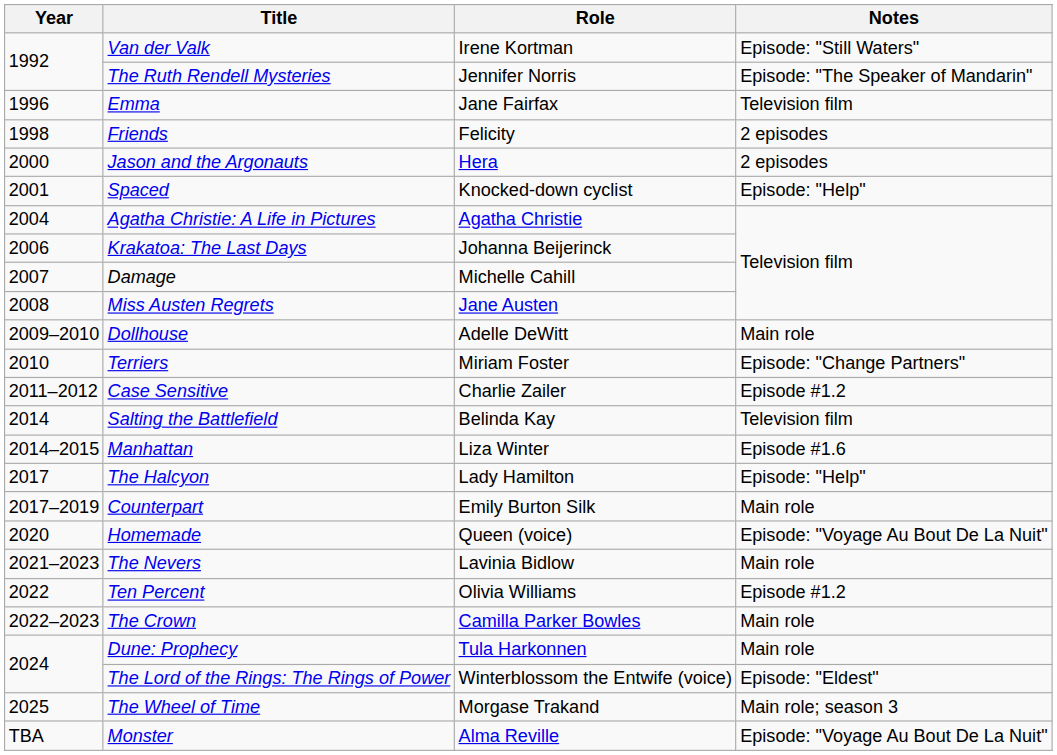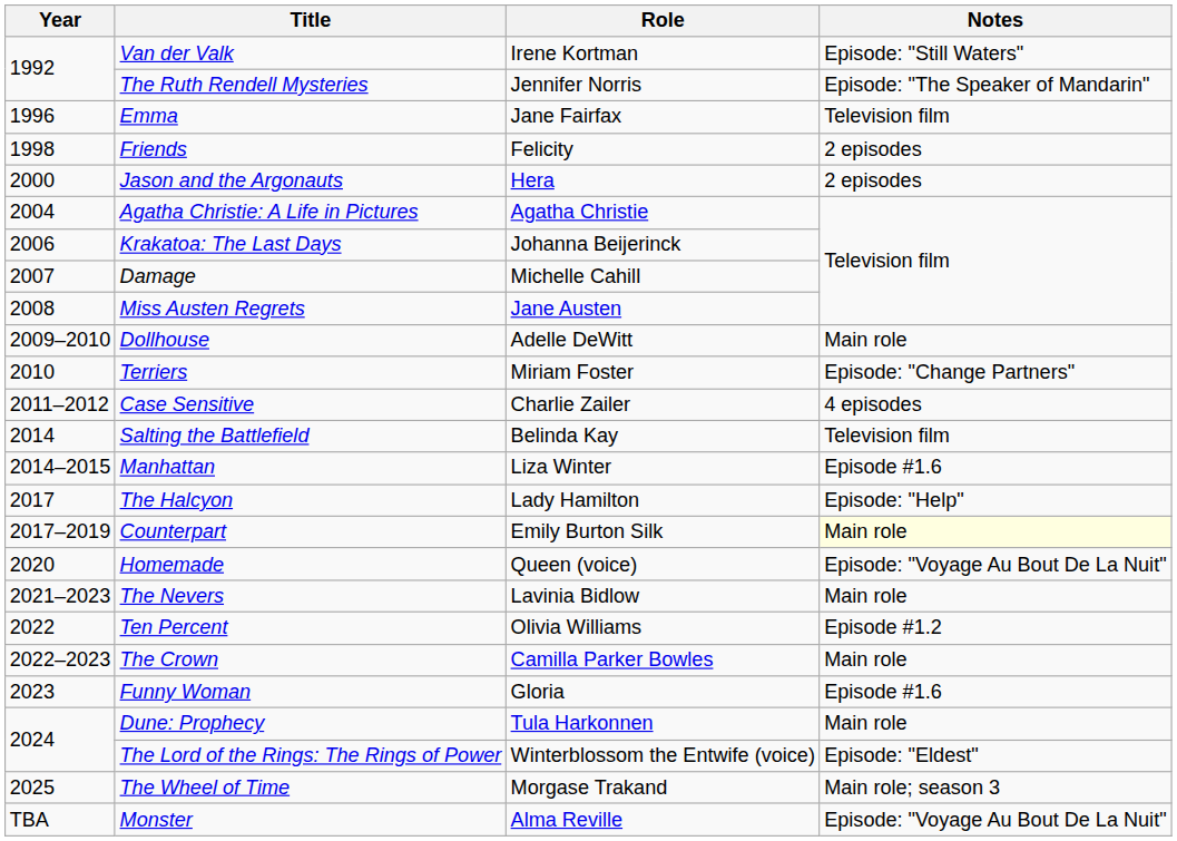- row: 2001 | Spaced | Knocked-down cyclist | Episode: "Help"
Case Sensitive | Notes: Episode #1.2 -> 4 episodes
Counterpart | Notes: no background -> lightyellow background
+ row: 2023 | Funny Woman | Gloria | Episode #1.6
